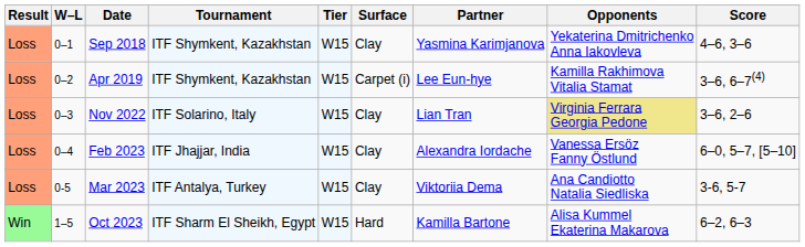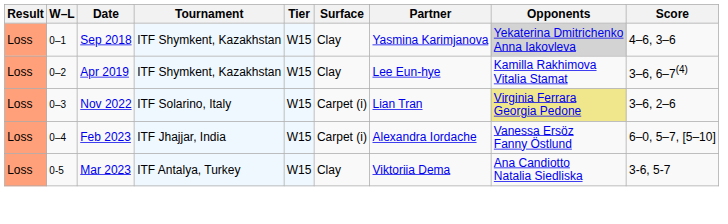Sep 2018 | Opponents: no background -> lightgrey background
Apr 2019 | Surface: Carpet (i) -> Clay
Nov 2022 | Surface: Clay -> Carpet (i)
Feb 2023 | Surface: Clay -> Carpet (i)
- row: Win | 1–5 | Oct 2023 | ITF Sharm El Sheikh, Egypt | W15 | Hard | Kamilla Bartone | Alisa Kummel Ekaterina Makarova | 6–2, 6–3
